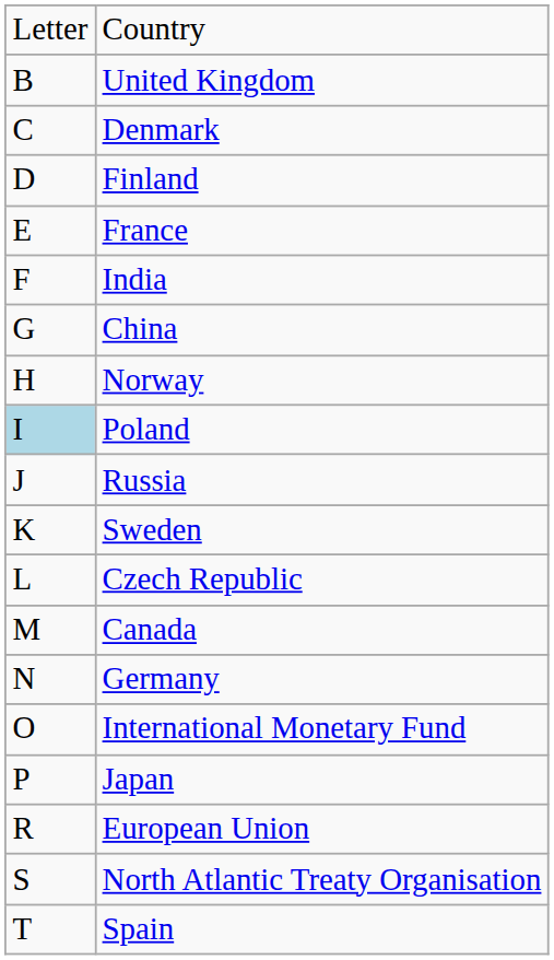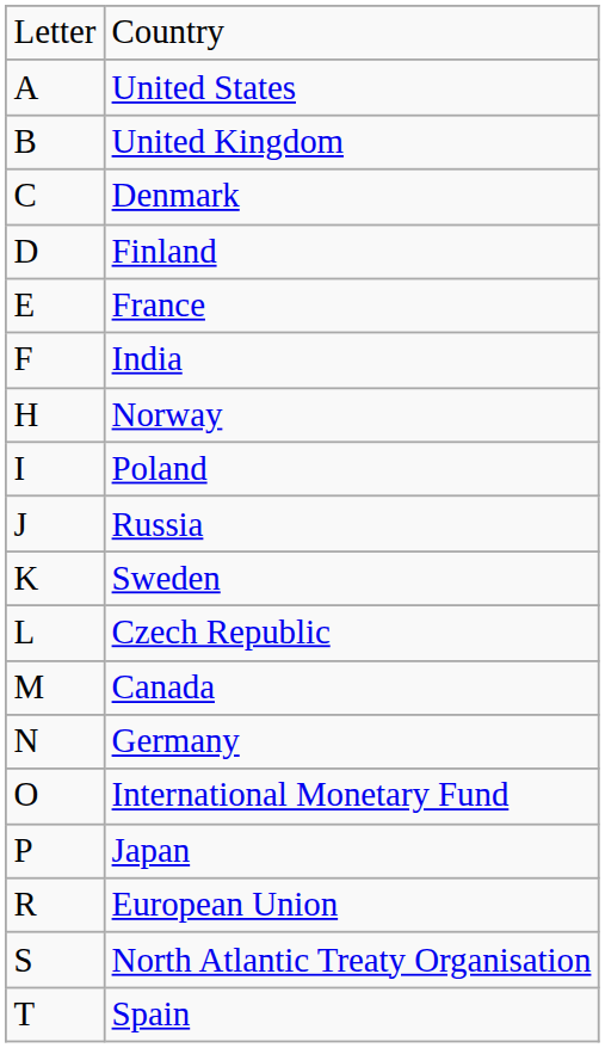+ row: A | United States
- row: G | China
Poland | column 1: lightblue background -> no background
